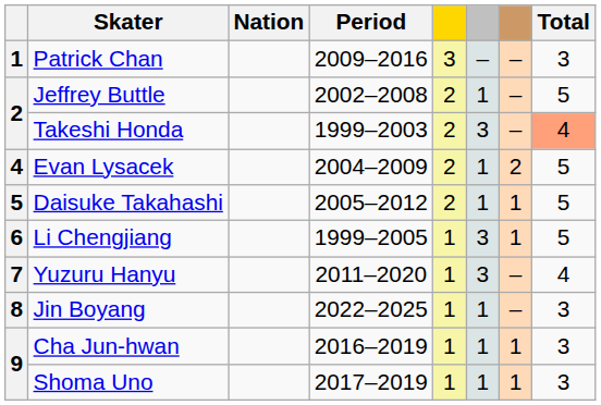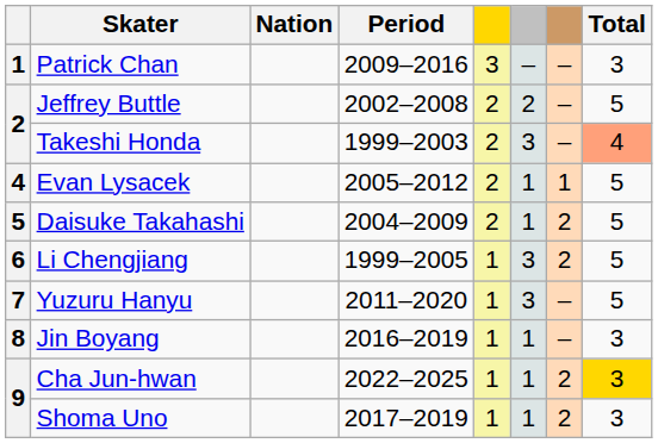Jeffrey Buttle | column 6: 1 -> 2
Evan Lysacek | Period: 2004–2009 -> 2005–2012
Evan Lysacek | column 7: 2 -> 1
Daisuke Takahashi | Period: 2005–2012 -> 2004–2009
Daisuke Takahashi | column 7: 1 -> 2
Li Chengjiang | column 7: 1 -> 2
Yuzuru Hanyu | Total: 4 -> 5
Jin Boyang | Period: 2022–2025 -> 2016–2019
Cha Jun-hwan | Period: 2016–2019 -> 2022–2025
Cha Jun-hwan | column 7: 1 -> 2
Cha Jun-hwan | Total: no background -> gold background
Shoma Uno | column 7: 1 -> 2
